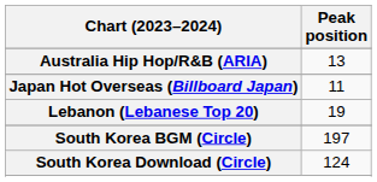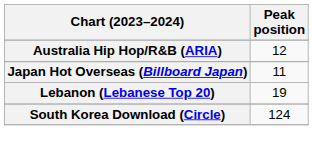Australia Hip Hop/R&B (ARIA) | Peak position: 13 -> 12
- row: South Korea BGM (Circle) | 197
